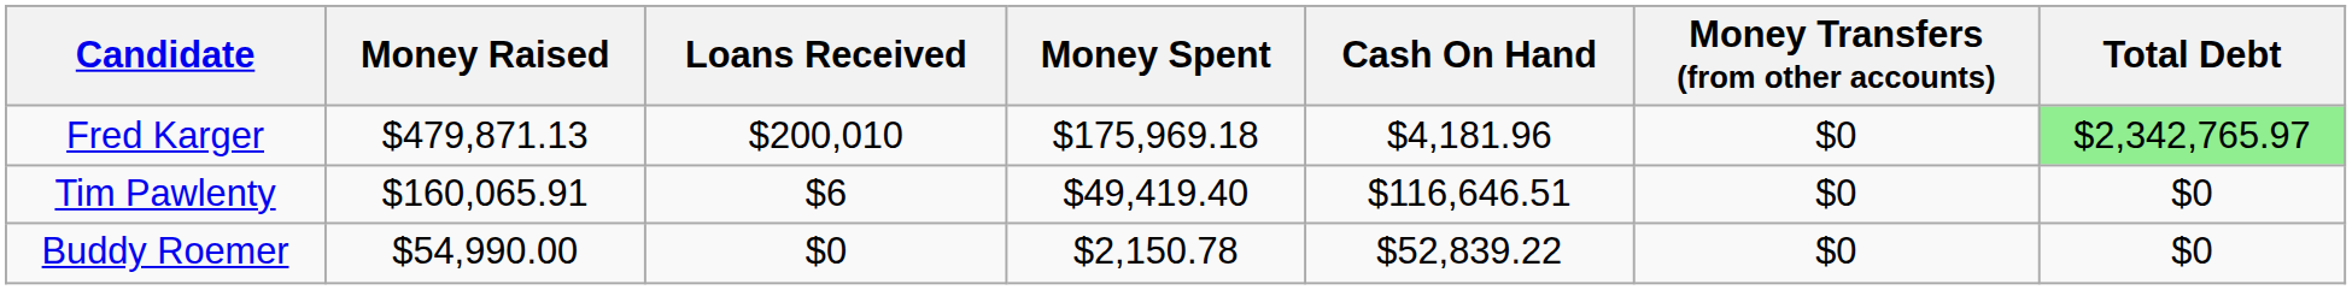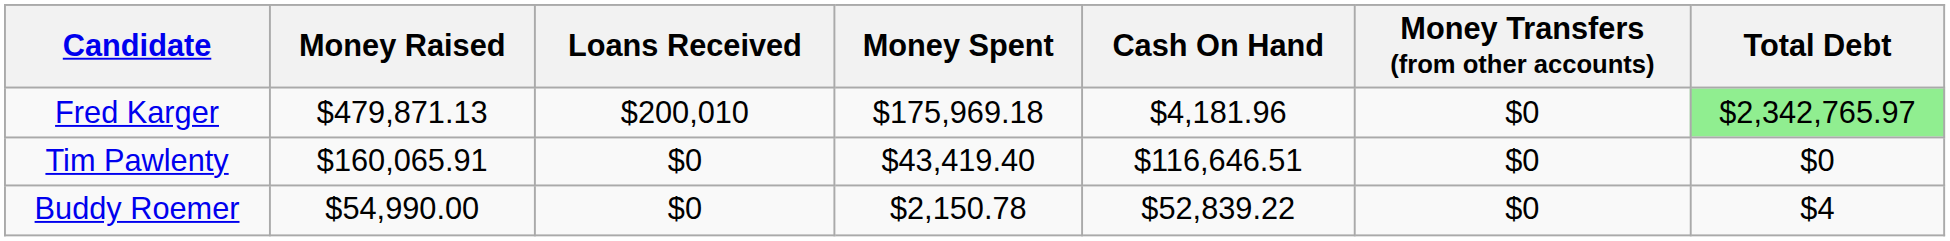Tim Pawlenty | Loans Received: $6 -> $0
Tim Pawlenty | Money Spent: $49,419.40 -> $43,419.40
Buddy Roemer | Total Debt: $0 -> $4
